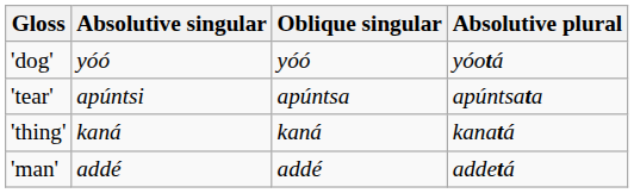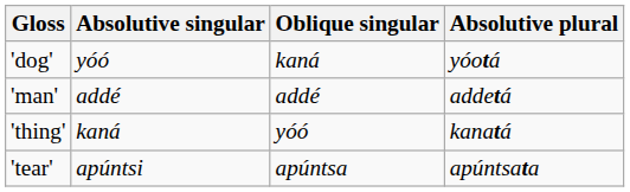'dog' | Oblique singular: yóó -> kaná
rows swapped: 'man' <-> 'tear'
'thing' | Oblique singular: kaná -> yóó
